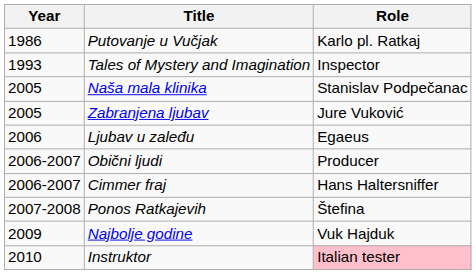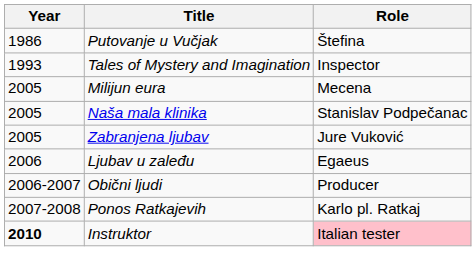Putovanje u Vučjak | Role: Karlo pl. Ratkaj -> Štefina
+ row: 2005 | Milijun eura | Mecena
- row: 2006-2007 | Cimmer fraj | Hans Haltersniffer
Ponos Ratkajevih | Role: Štefina -> Karlo pl. Ratkaj
- row: 2009 | Najbolje godine | Vuk Hajduk
Instruktor | Year: normal -> bold
